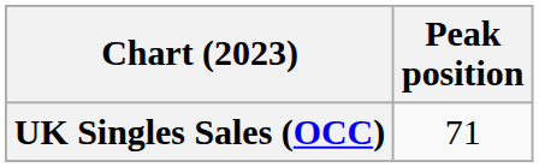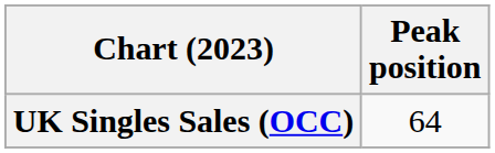UK Singles Sales (OCC) | Peak position: 71 -> 64
